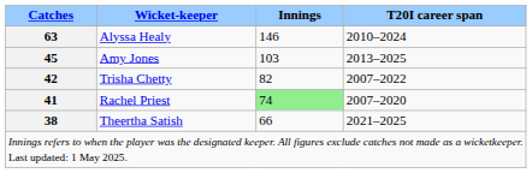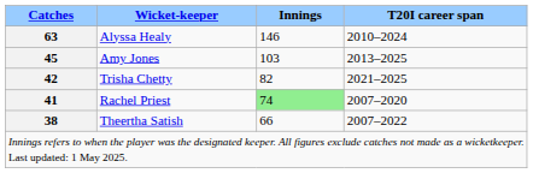Trisha Chetty | T20I career span: 2007–2022 -> 2021–2025
Theertha Satish | T20I career span: 2021–2025 -> 2007–2022
